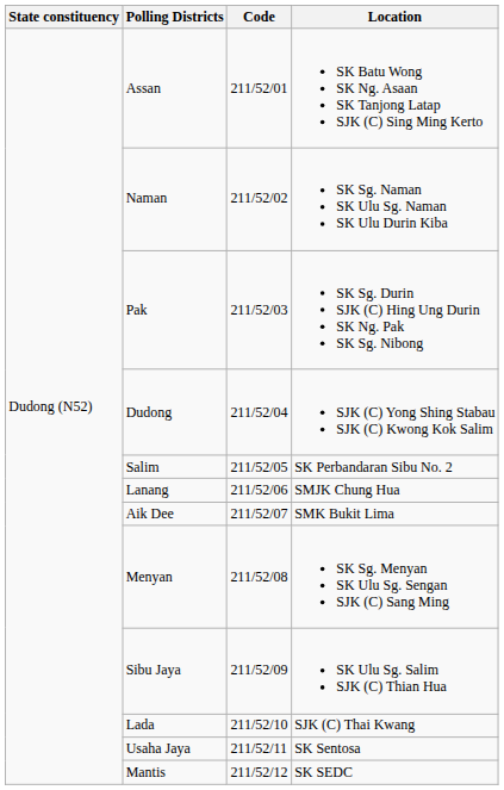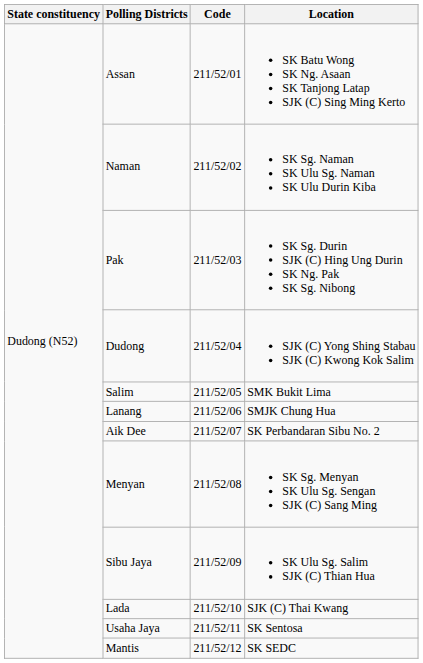Salim | Location: SK Perbandaran Sibu No. 2 -> SMK Bukit Lima
Aik Dee | Location: SMK Bukit Lima -> SK Perbandaran Sibu No. 2
